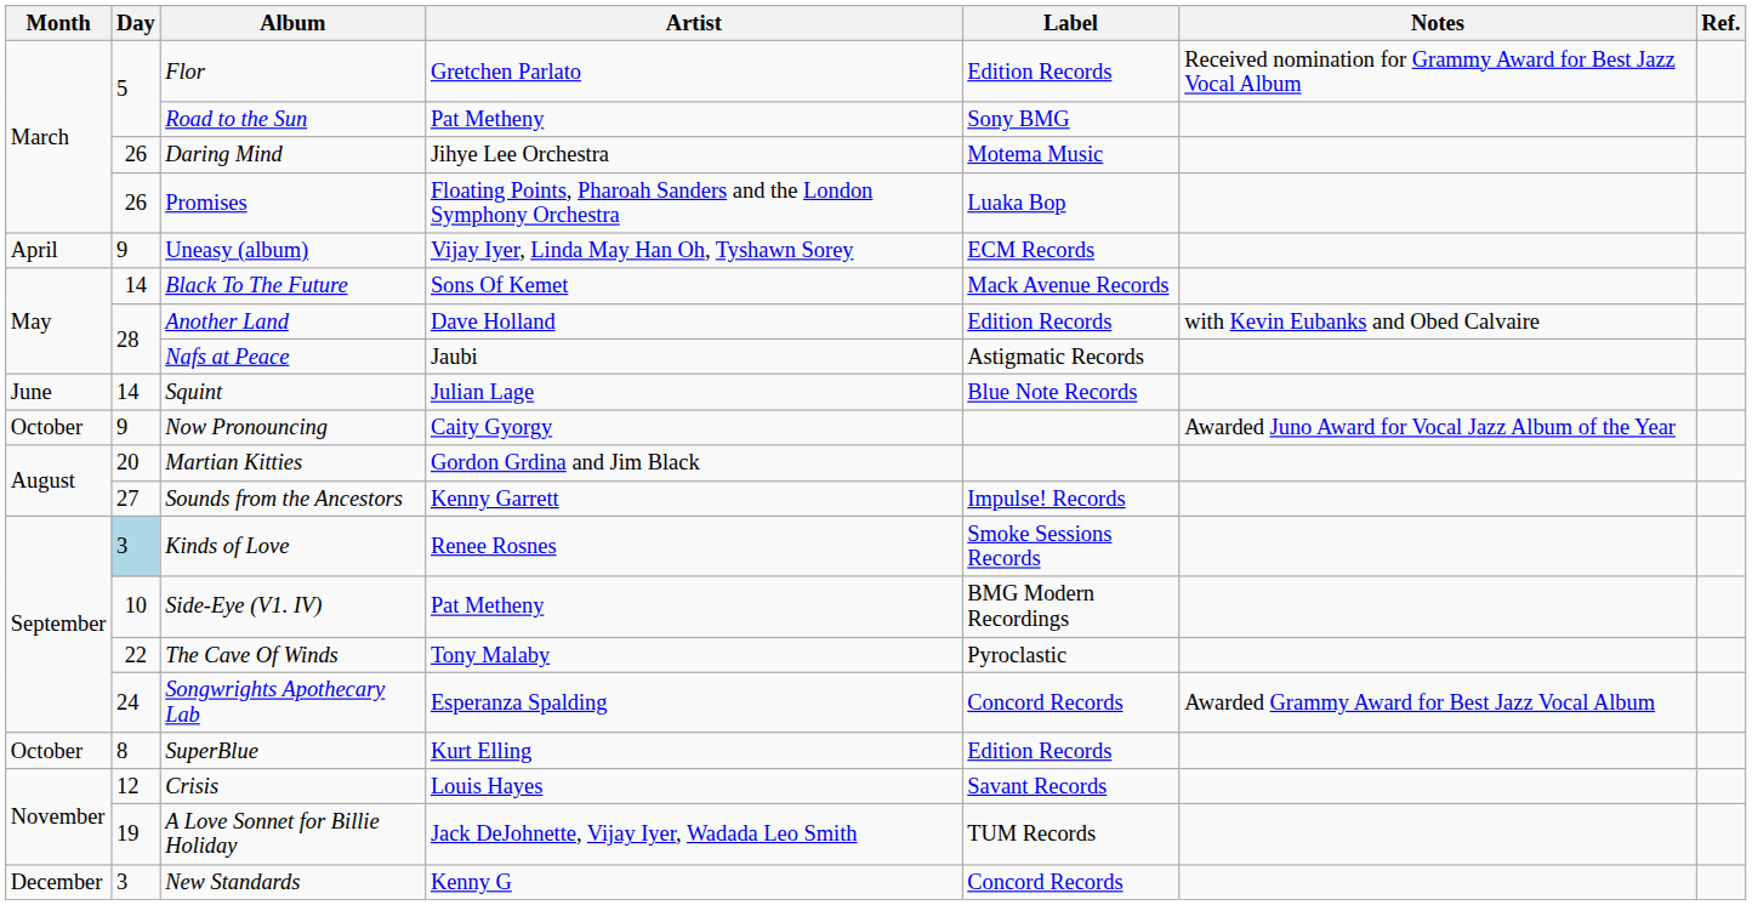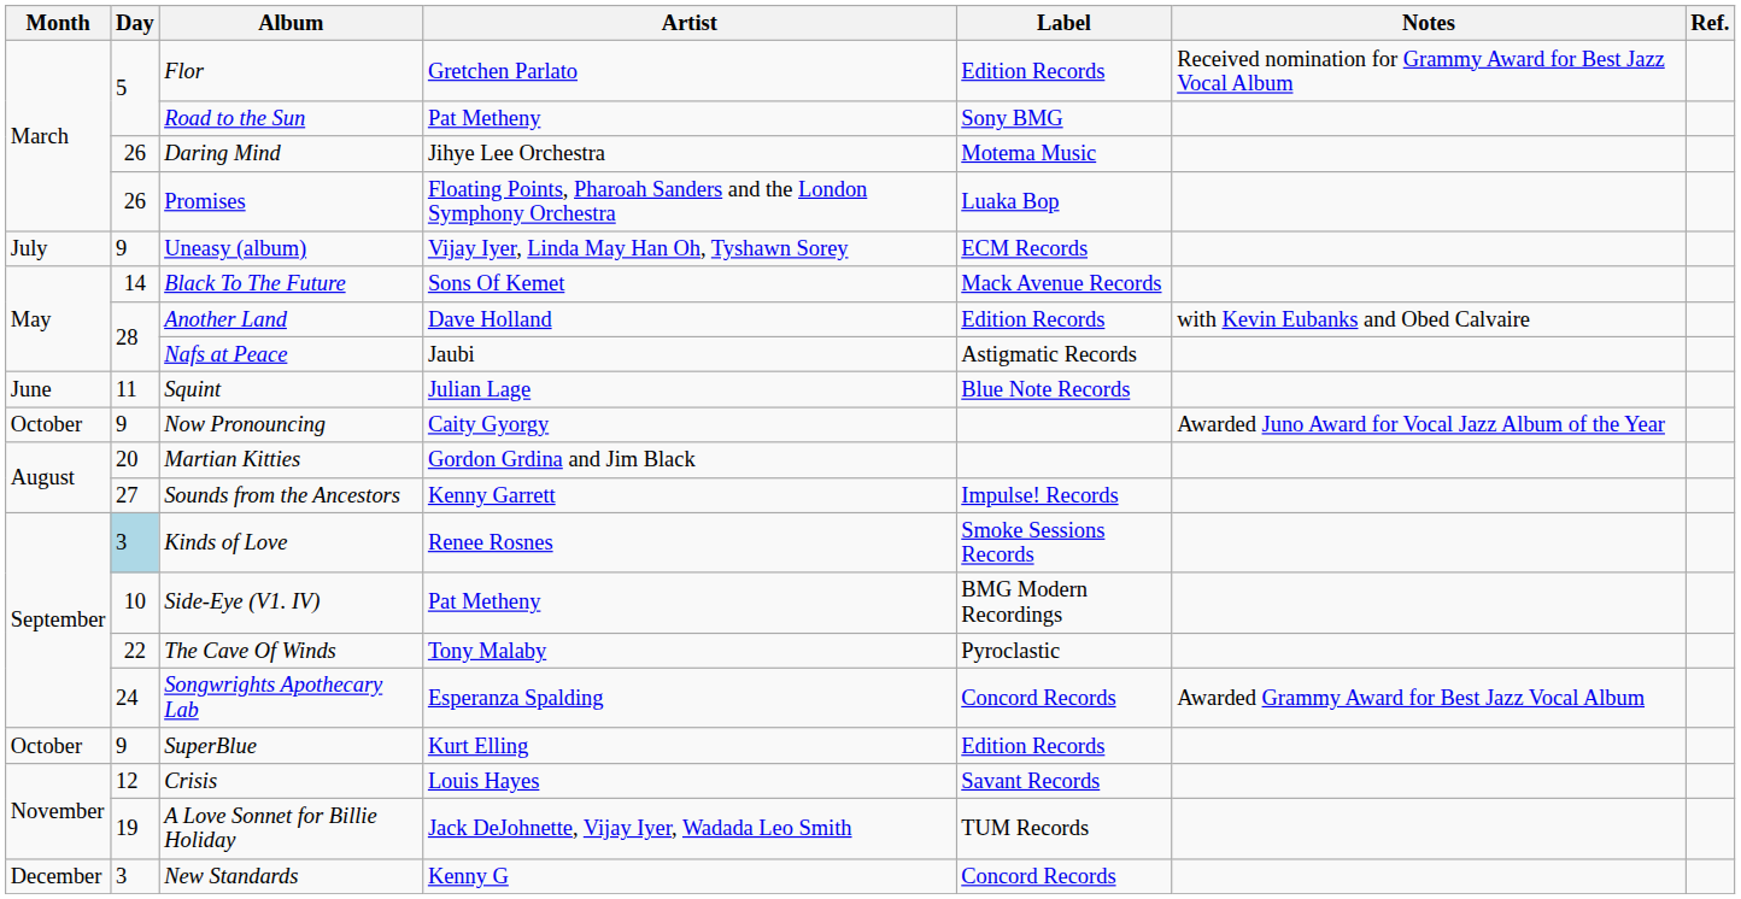Uneasy (album) | Month: April -> July
Squint | Day: 14 -> 11
SuperBlue | Day: 8 -> 9
